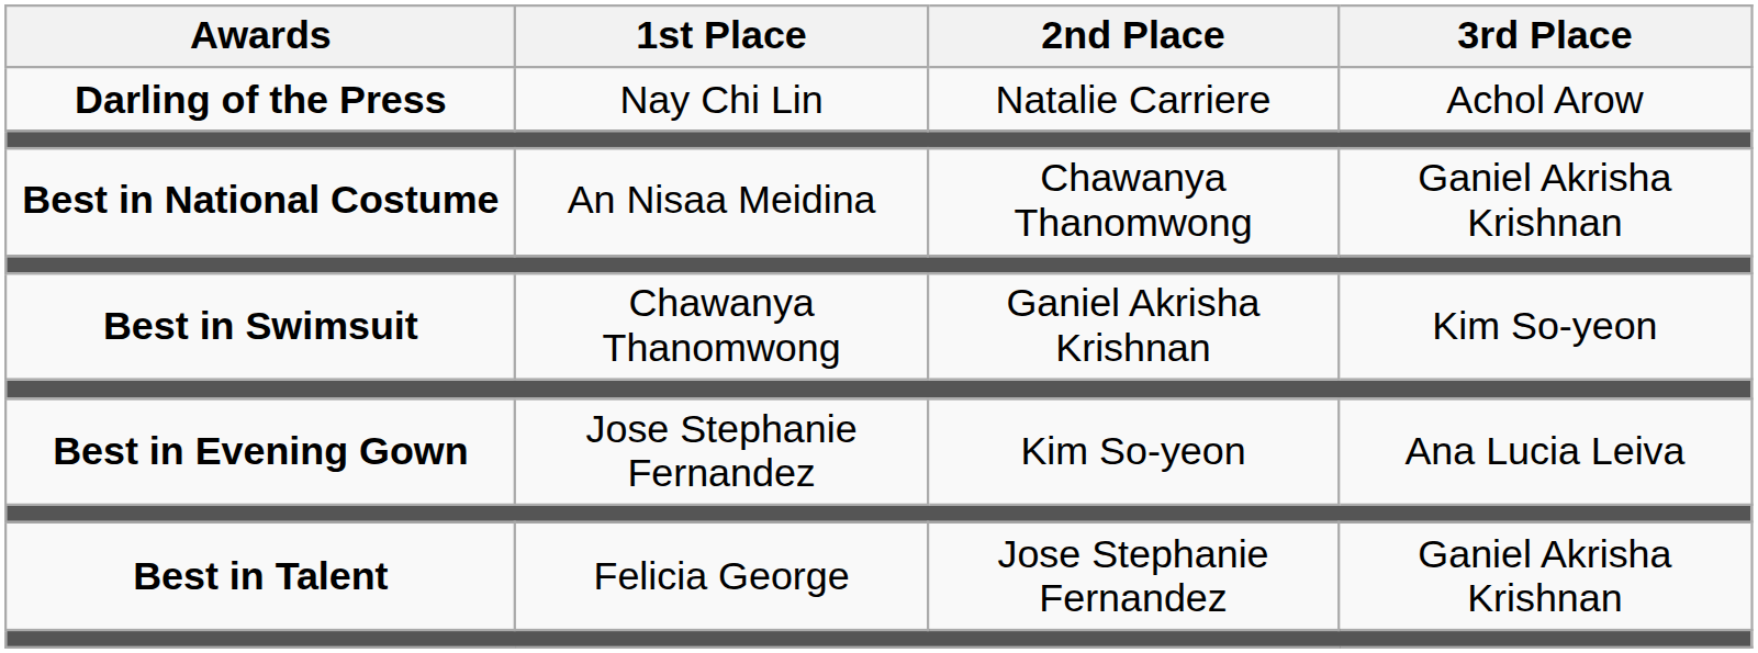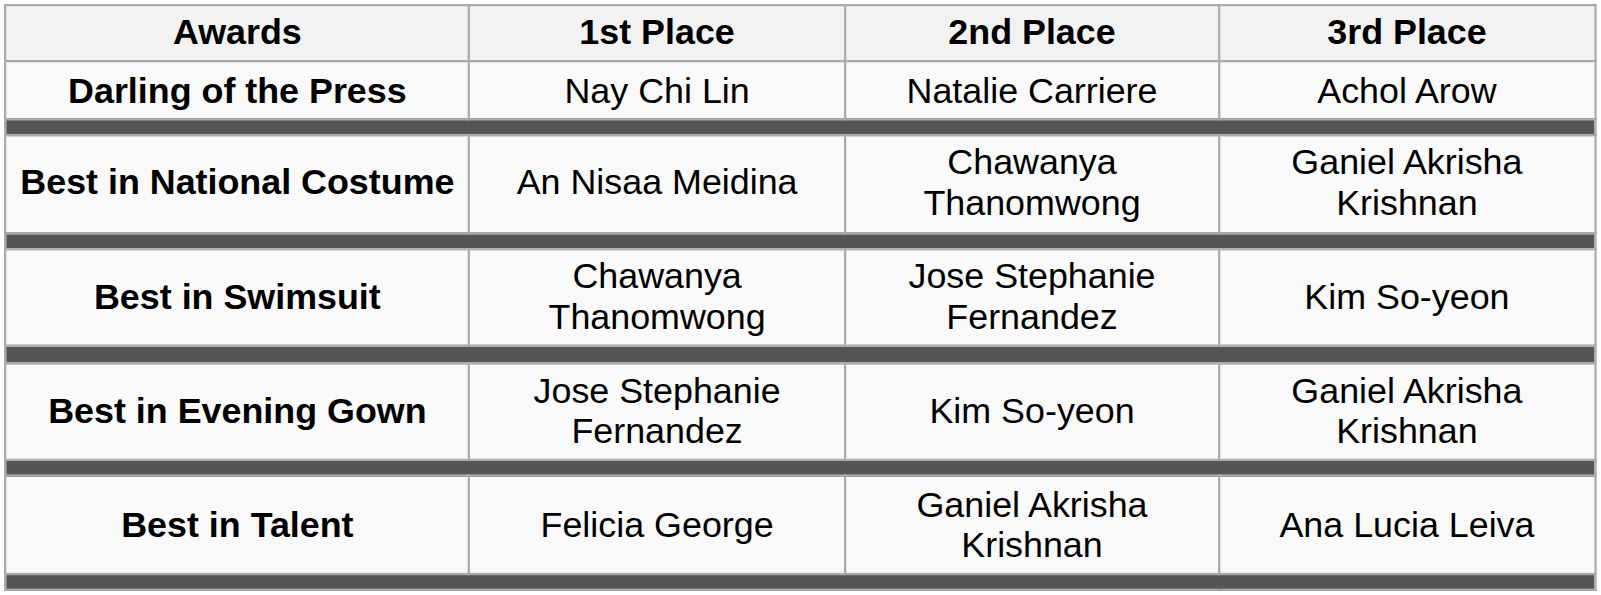Best in Swimsuit | 2nd Place: Ganiel Akrisha Krishnan -> Jose Stephanie Fernandez
Best in Evening Gown | 3rd Place: Ana Lucia Leiva -> Ganiel Akrisha Krishnan
Best in Talent | 2nd Place: Jose Stephanie Fernandez -> Ganiel Akrisha Krishnan
Best in Talent | 3rd Place: Ganiel Akrisha Krishnan -> Ana Lucia Leiva
